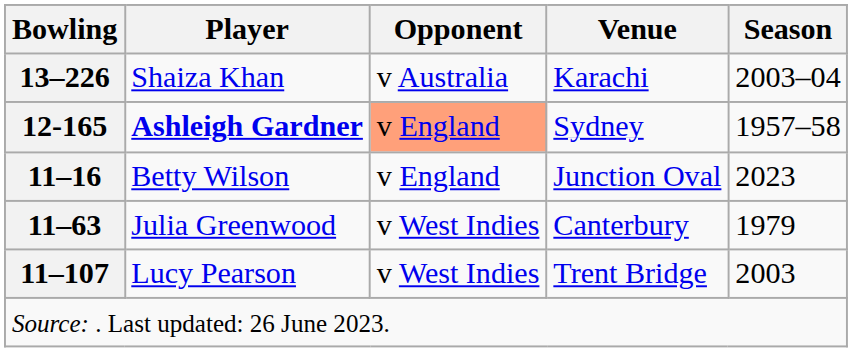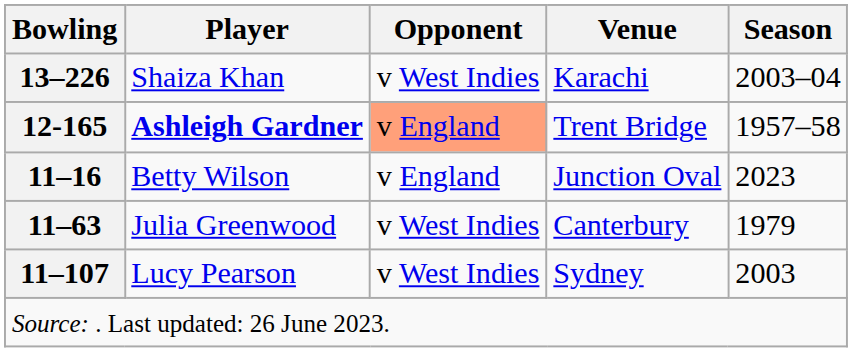Shaiza Khan | Opponent: v Australia -> v West Indies
Ashleigh Gardner | Venue: Sydney -> Trent Bridge
Lucy Pearson | Venue: Trent Bridge -> Sydney
